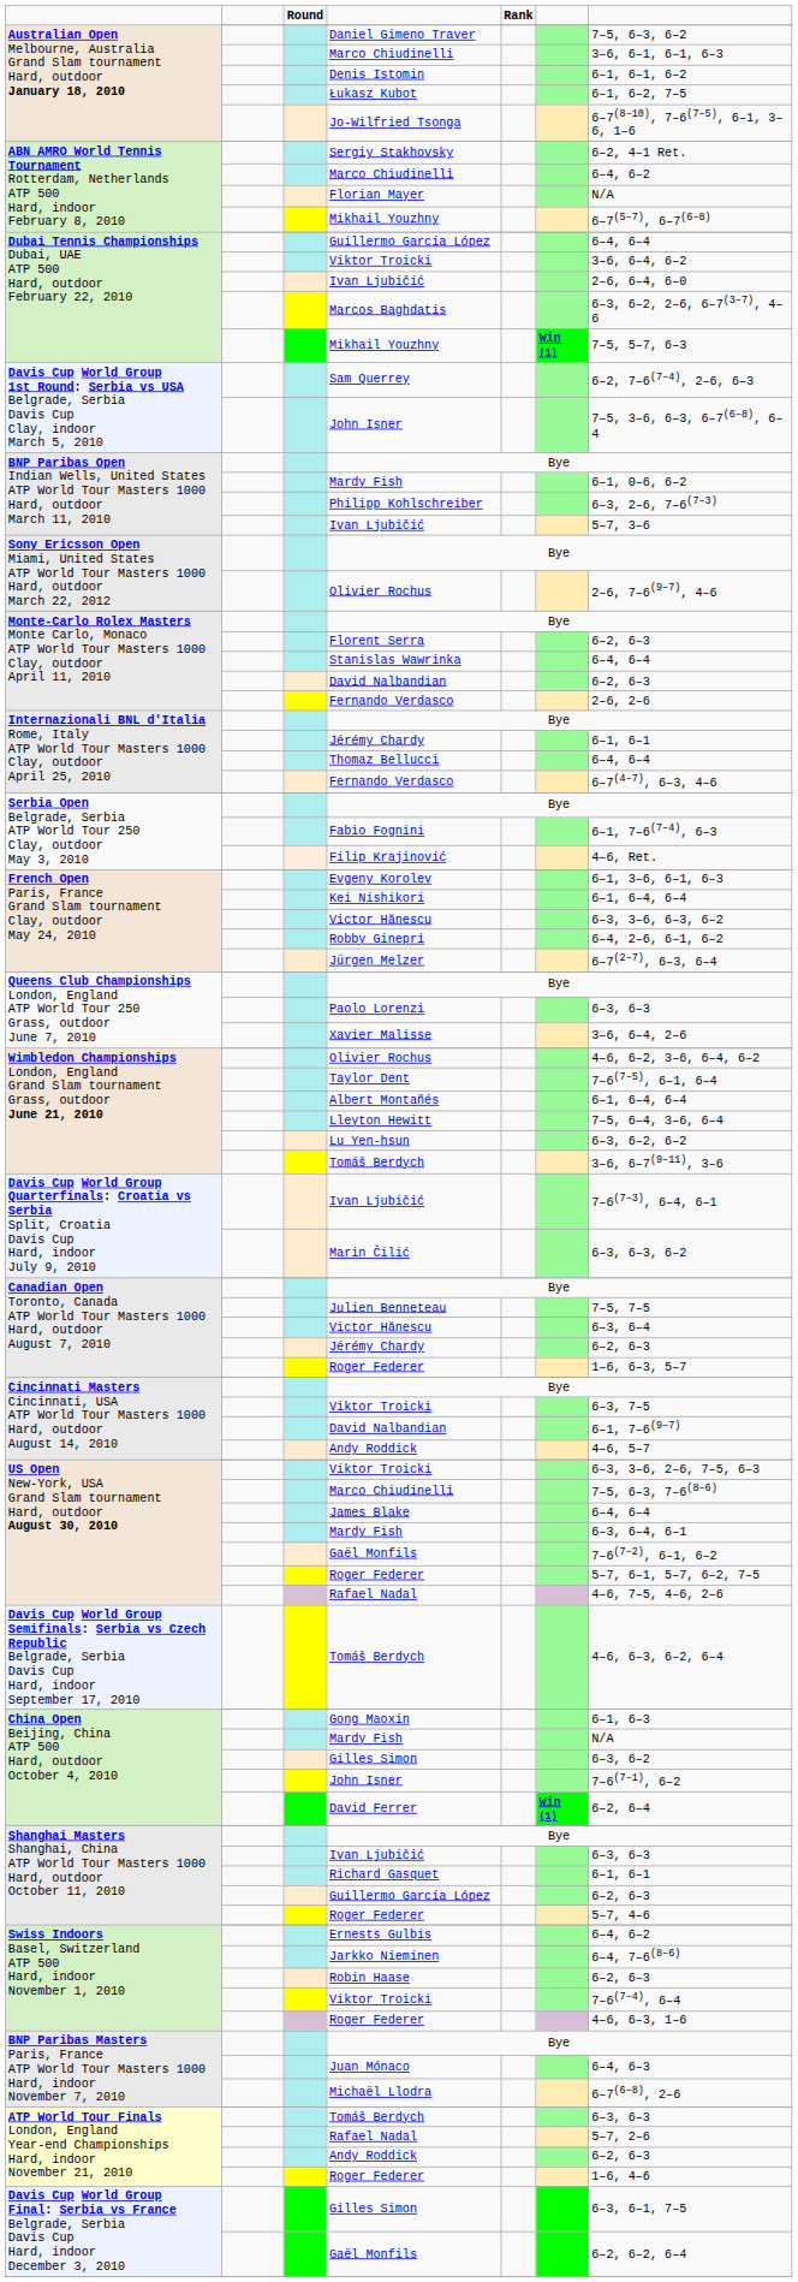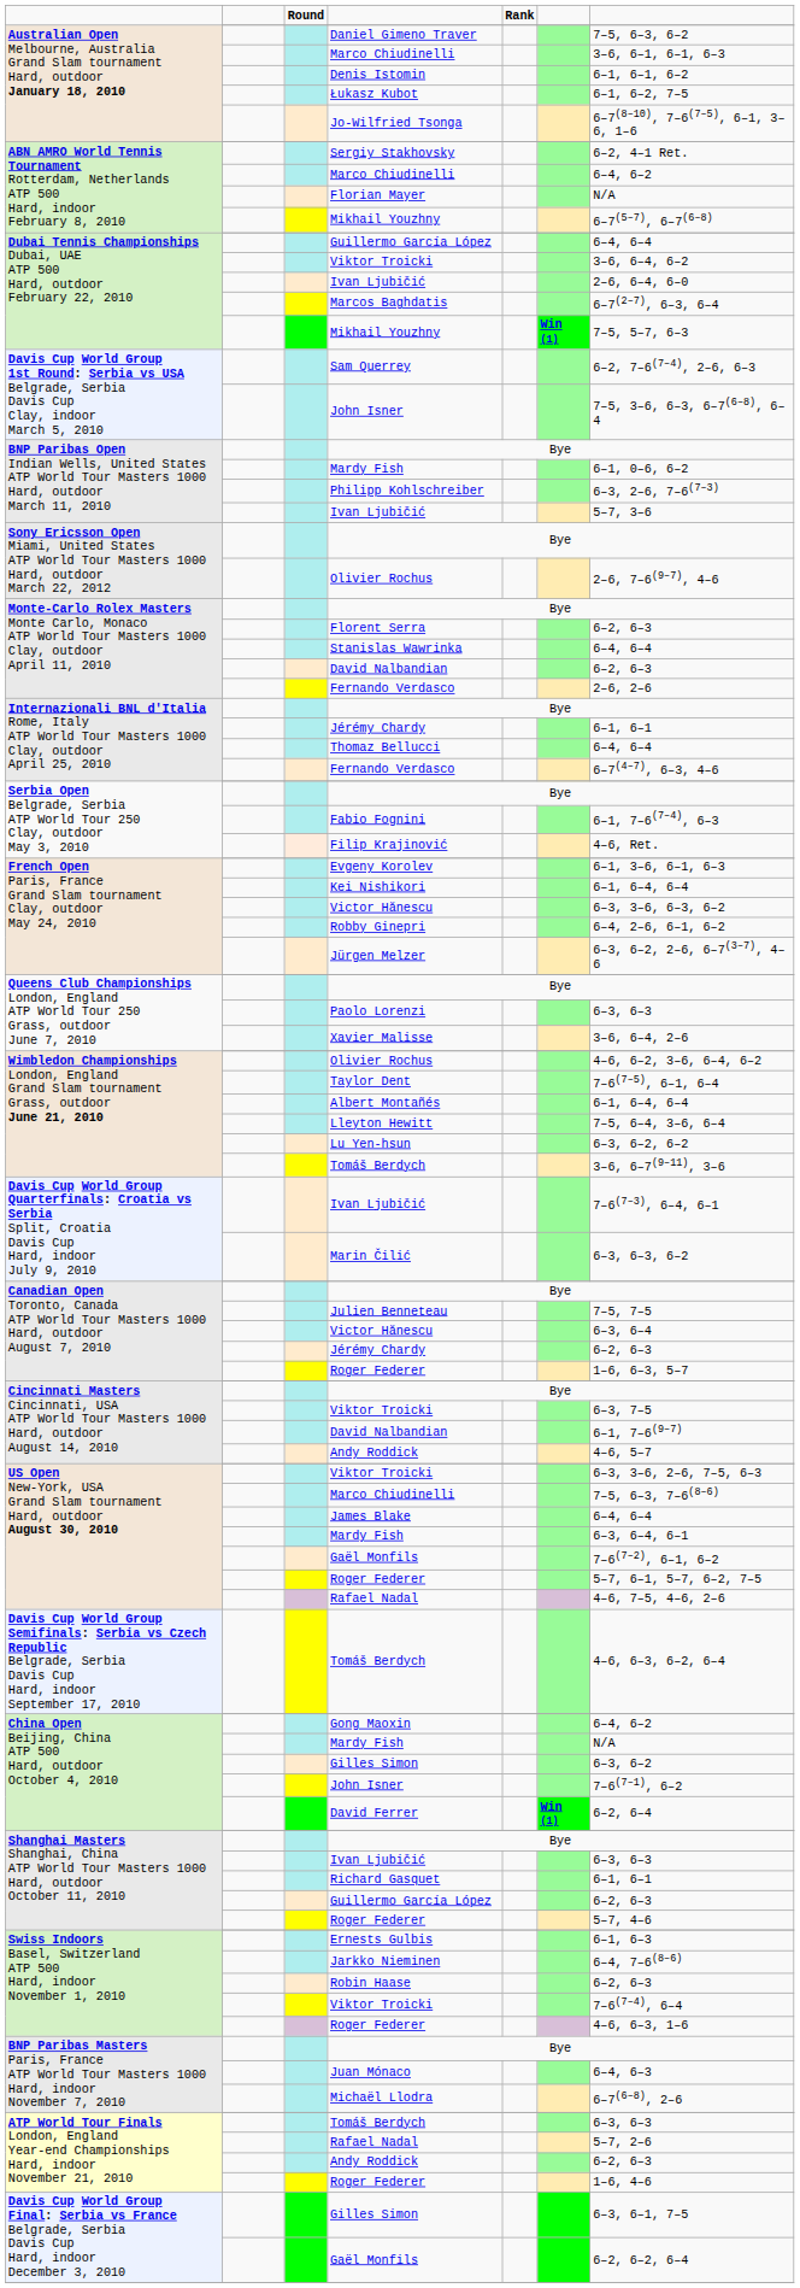Marcos Baghdatis | column 7: 6–3, 6–2, 2–6, 6–7(3–7), 4–6 -> 6–7(2–7), 6–3, 6–4
Jürgen Melzer | column 7: 6–7(2–7), 6–3, 6–4 -> 6–3, 6–2, 2–6, 6–7(3–7), 4–6
Gong Maoxin | column 7: 6–1, 6–3 -> 6–4, 6–2
Ernests Gulbis | column 7: 6–4, 6–2 -> 6–1, 6–3
